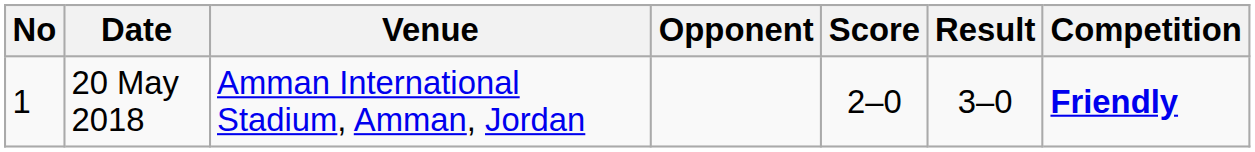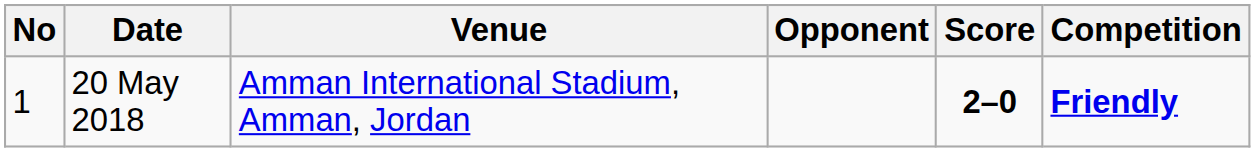- column: Result | 3–0
20 May 2018 | Score: normal -> bold
